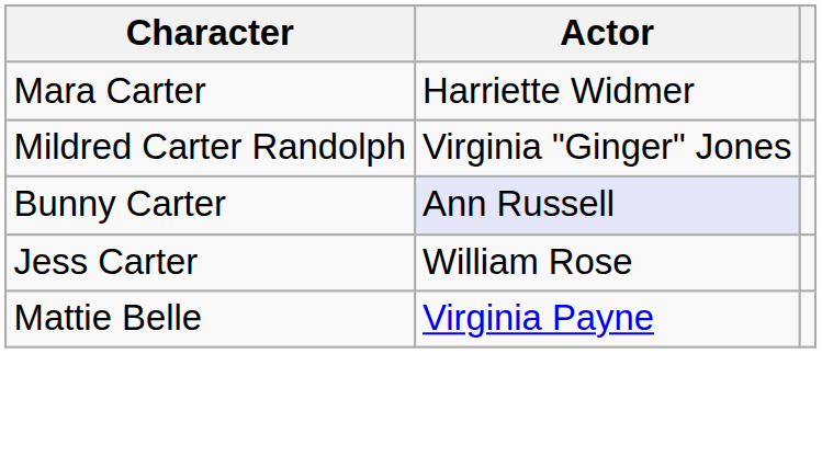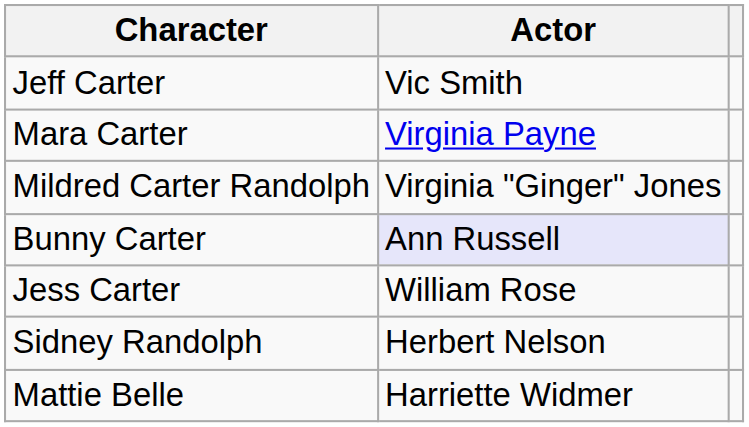+ row: Jeff Carter | Vic Smith
Mara Carter | Actor: Harriette Widmer -> Virginia Payne
+ row: Sidney Randolph | Herbert Nelson
Mattie Belle | Actor: Virginia Payne -> Harriette Widmer
